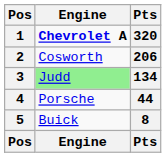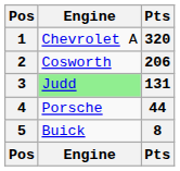1 | Engine: bold -> normal
3 | Pts: 134 -> 131
